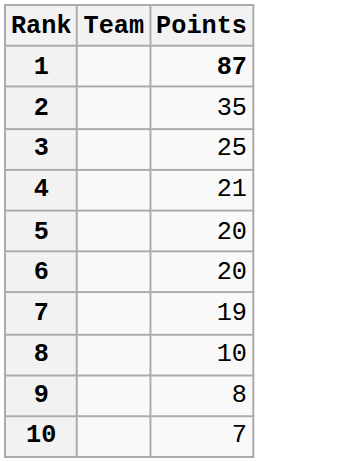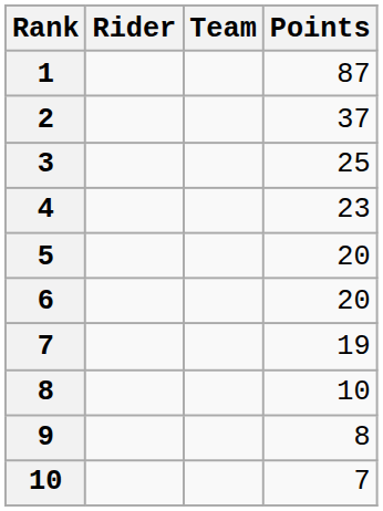+ column: Rider
1 | Points: bold -> normal
2 | Points: 35 -> 37
4 | Points: 21 -> 23
